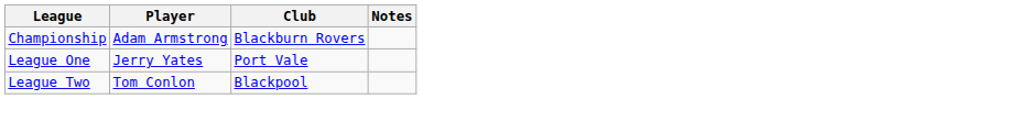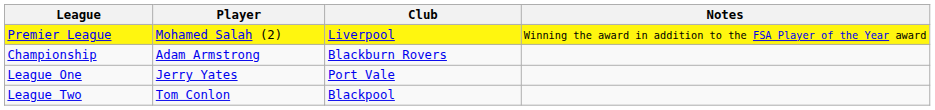+ row: Premier League | Mohamed Salah (2) | Liverpool | Winning the award in addition to the FSA Player of the Year award
